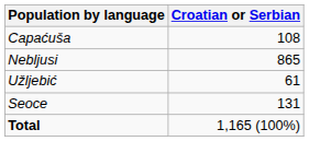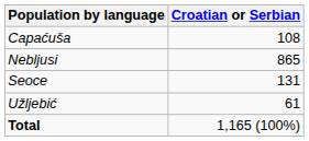rows swapped: Seoce <-> Užljebić
